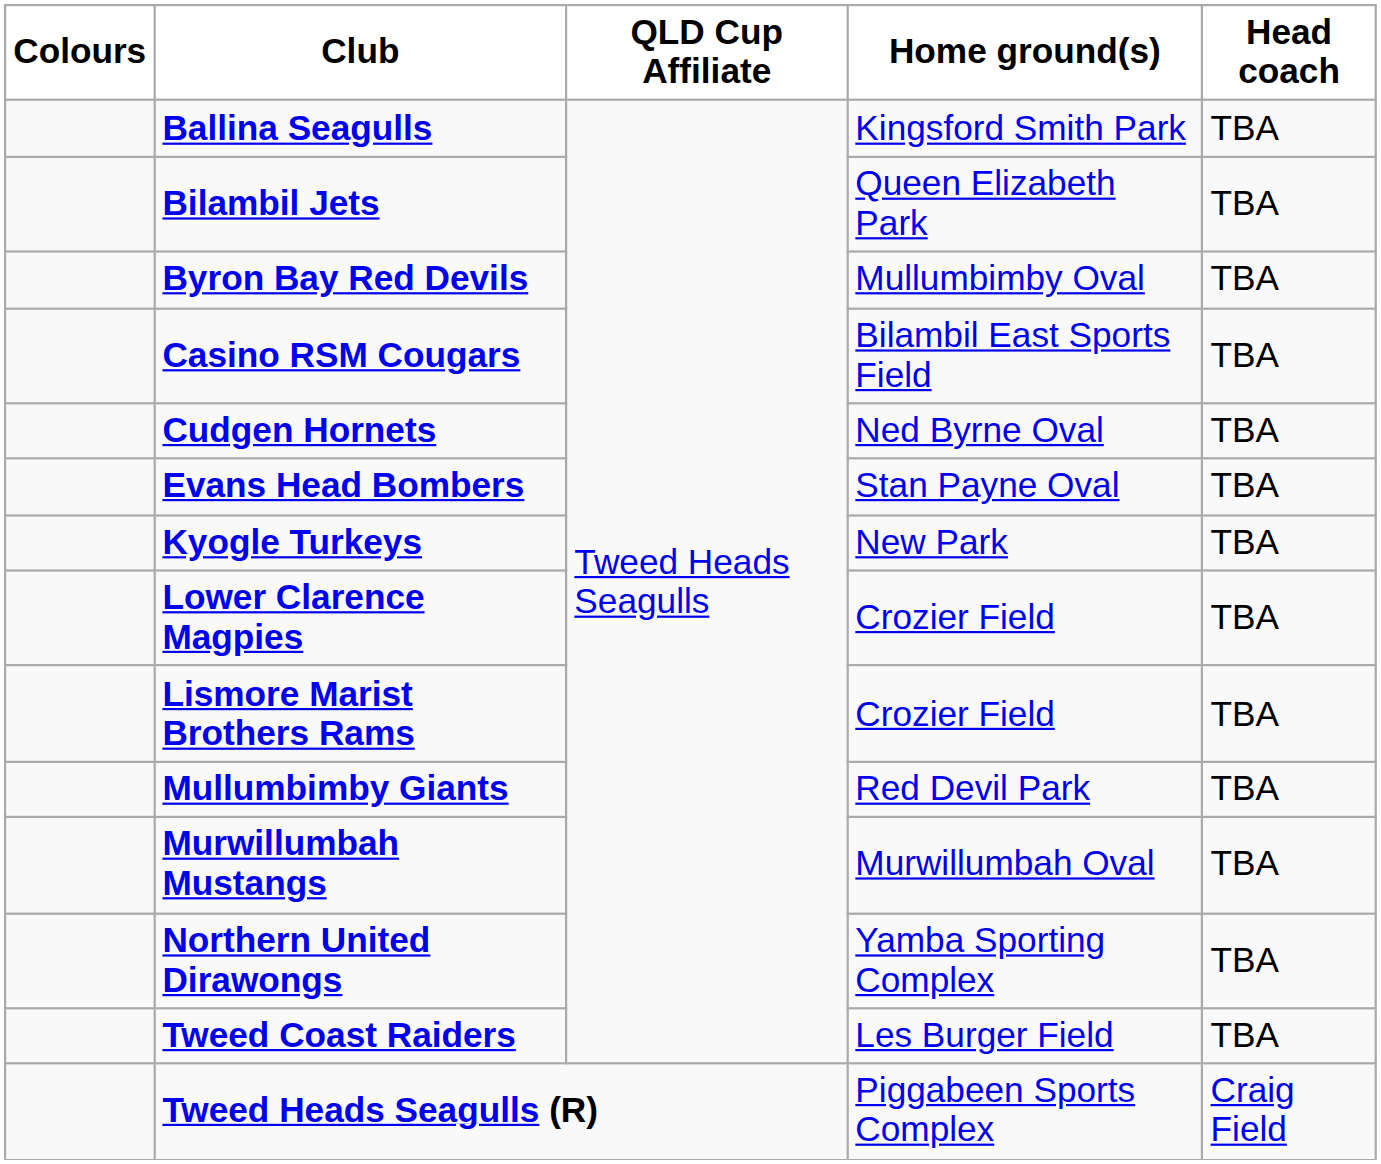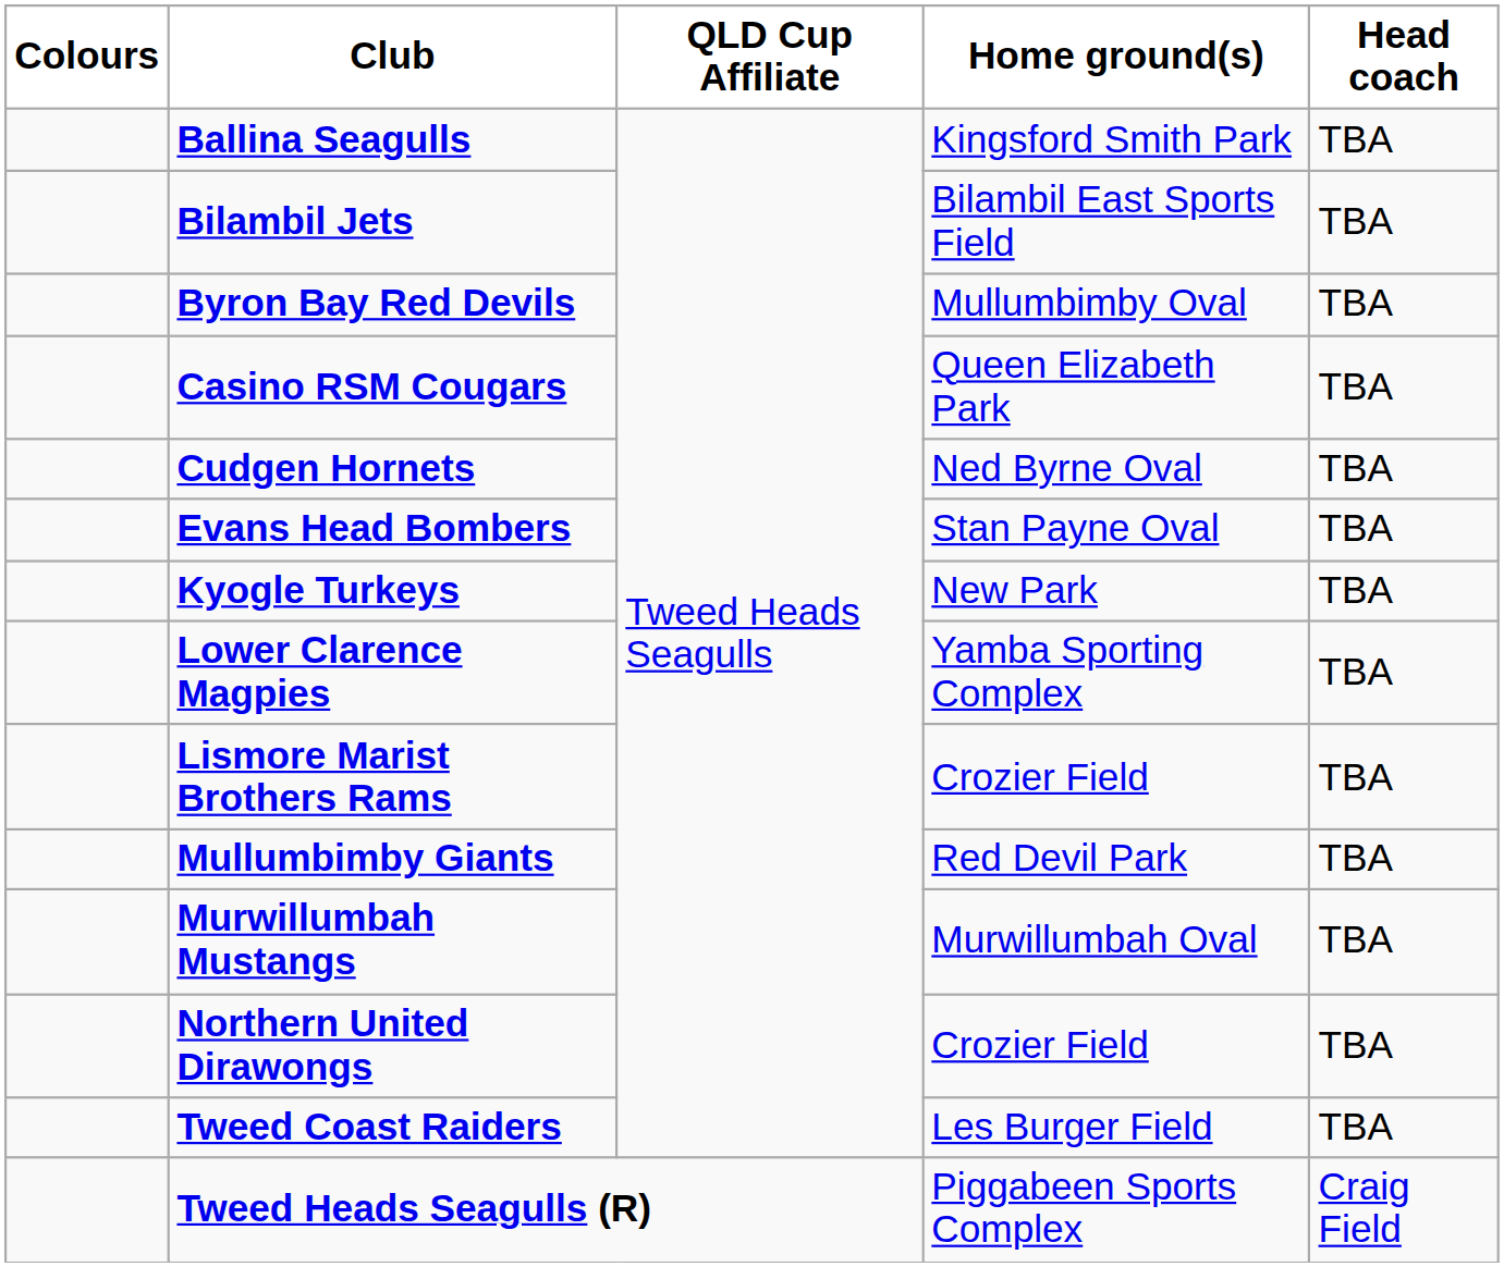Bilambil Jets | Home ground(s): Queen Elizabeth Park -> Bilambil East Sports Field
Casino RSM Cougars | Home ground(s): Bilambil East Sports Field -> Queen Elizabeth Park
Lower Clarence Magpies | Home ground(s): Crozier Field -> Yamba Sporting Complex
Northern United Dirawongs | Home ground(s): Yamba Sporting Complex -> Crozier Field
